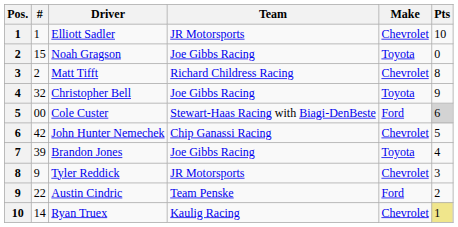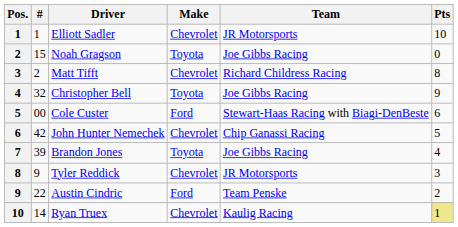columns swapped: Team <-> Make
Cole Custer | Pts: lightgrey background -> no background
